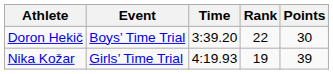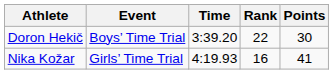Nika Kožar | Rank: 19 -> 16
Nika Kožar | Points: 39 -> 41
